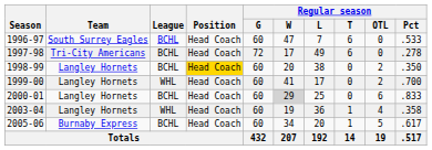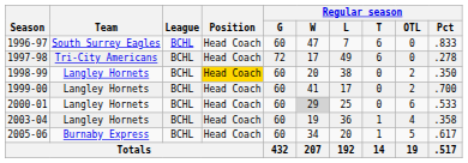1996-97 | Regular season / Pct: .533 -> .833
1999-00 | League: WHL -> BCHL
2000-01 | Regular season / Pct: .833 -> .533
2003-04 | League: WHL -> BCHL
